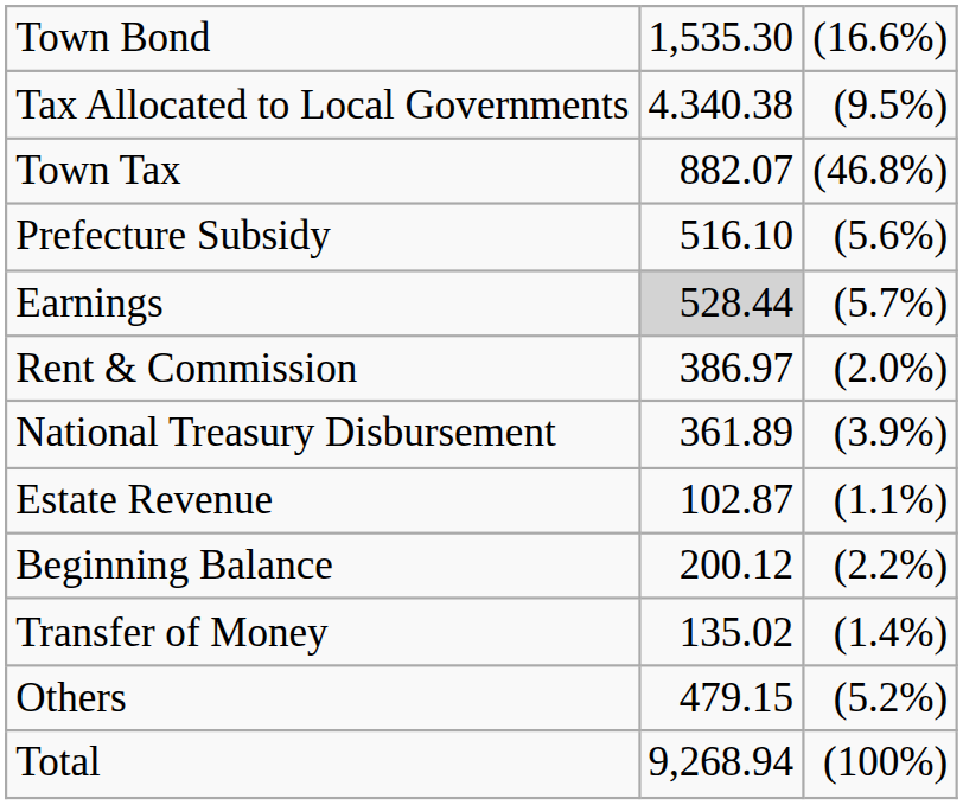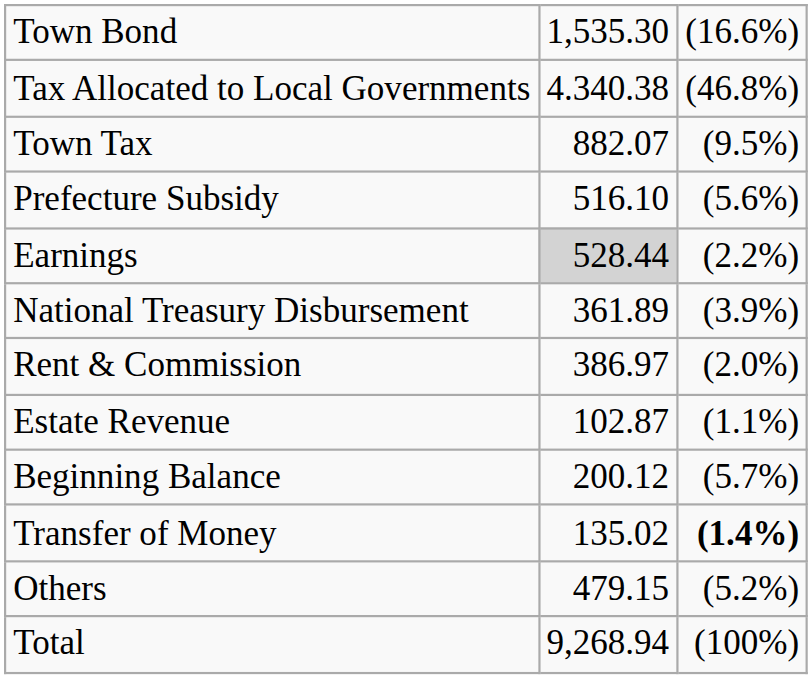Tax Allocated to Local Governments | column 3: (9.5%) -> (46.8%)
Town Tax | column 3: (46.8%) -> (9.5%)
Earnings | column 3: (5.7%) -> (2.2%)
rows swapped: National Treasury Disbursement <-> Rent & Commission
Beginning Balance | column 3: (2.2%) -> (5.7%)
Transfer of Money | column 3: normal -> bold
